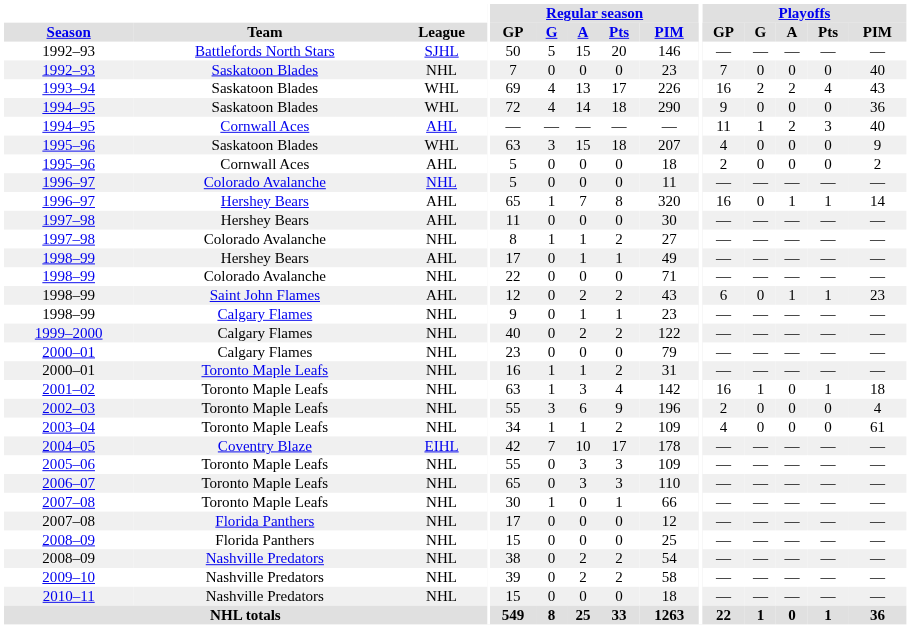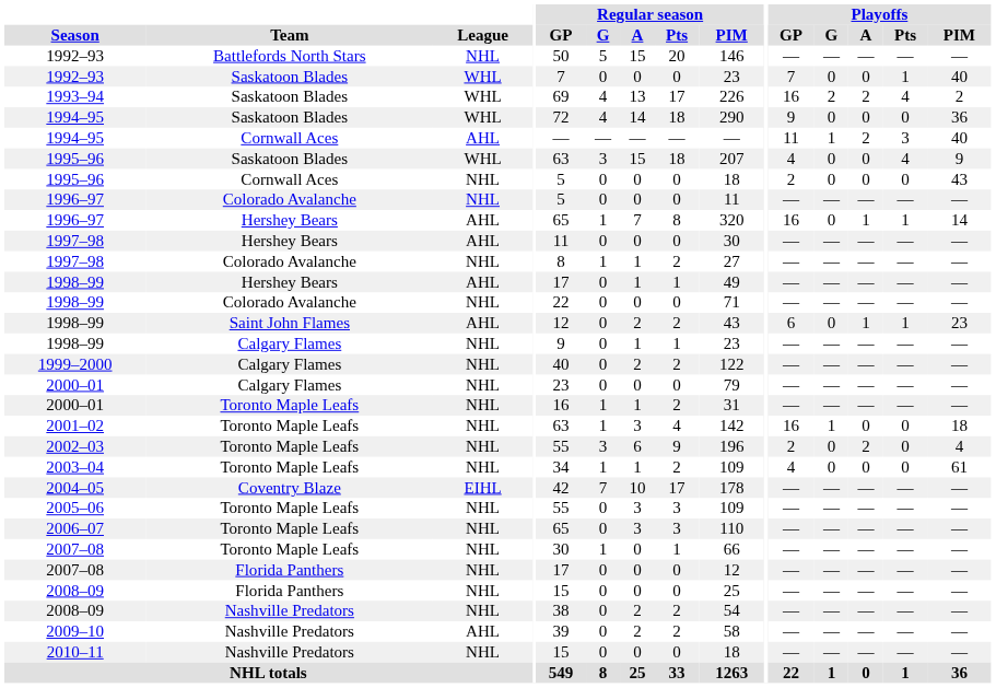1992–93 / Battlefords North Stars | League: SJHL -> NHL
1992–93 / Saskatoon Blades | League: NHL -> WHL
1992–93 / Saskatoon Blades | Playoffs / Pts: 0 -> 1
1993–94 | Playoffs / PIM: 43 -> 2
1995–96 / Saskatoon Blades | Playoffs / Pts: 0 -> 4
1995–96 / Cornwall Aces | League: AHL -> NHL
1995–96 / Cornwall Aces | Playoffs / PIM: 2 -> 43
2001–02 | Playoffs / Pts: 1 -> 0
2002–03 | Playoffs / A: 0 -> 2
2009–10 | League: NHL -> AHL
